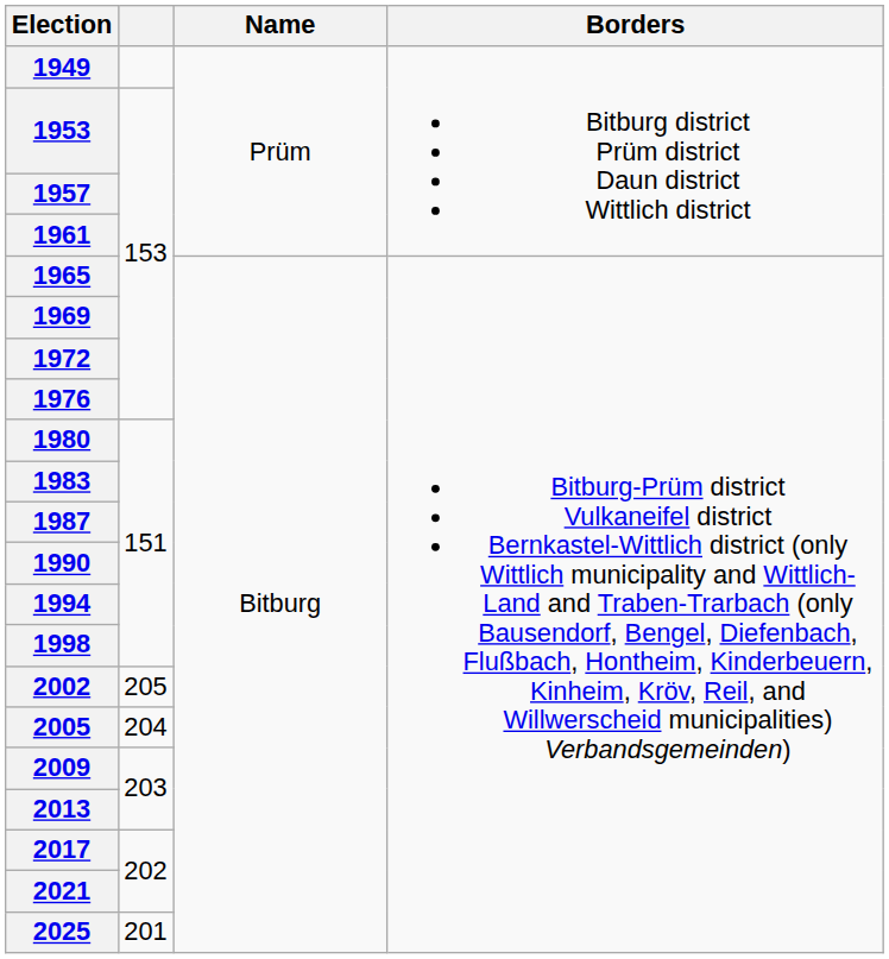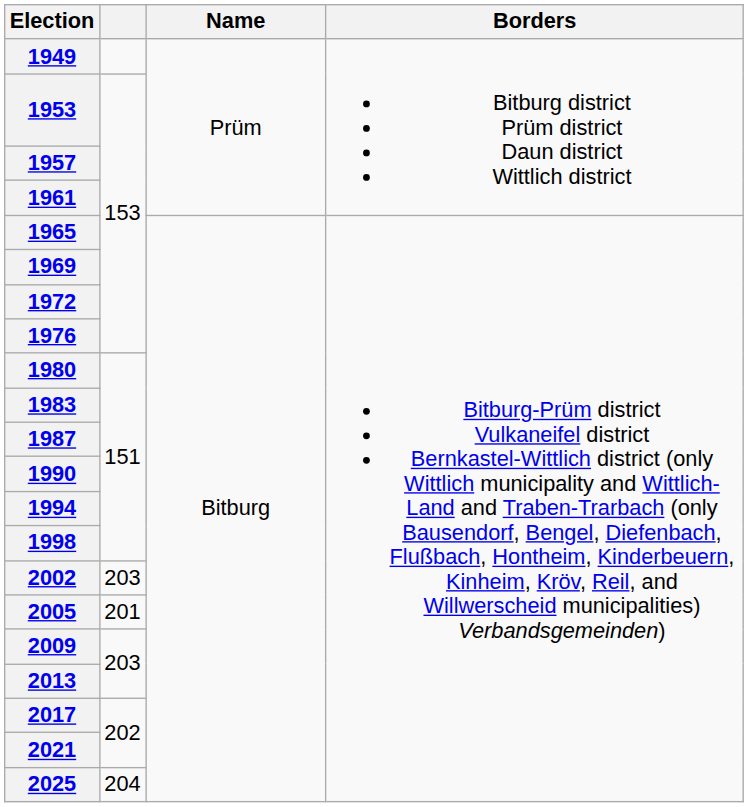2002 | column 2: 205 -> 203
2005 | column 2: 204 -> 201
2025 | column 2: 201 -> 204
